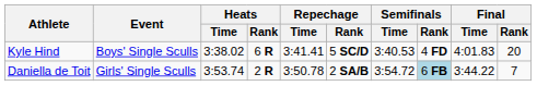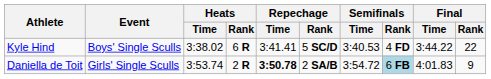Kyle Hind | Final / Time: 4:01.83 -> 3:44.22
Kyle Hind | Final / Rank: 20 -> 22
Daniella de Toit | Repechage / Time: normal -> bold
Daniella de Toit | Final / Time: 3:44.22 -> 4:01.83
Daniella de Toit | Final / Rank: 7 -> 9
